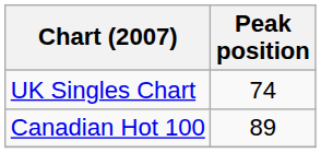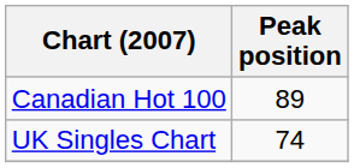rows swapped: Canadian Hot 100 <-> UK Singles Chart
